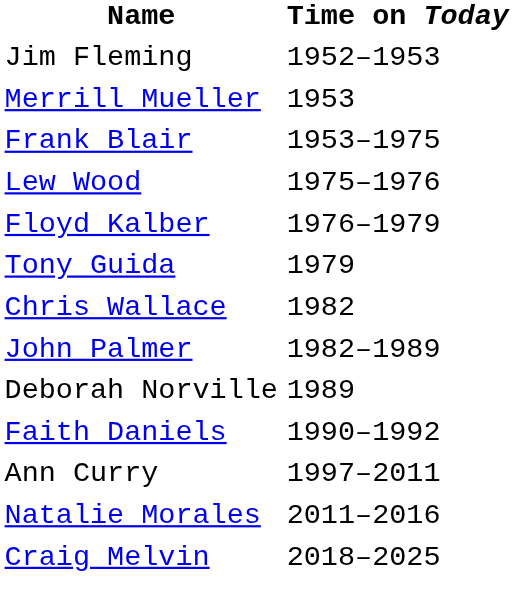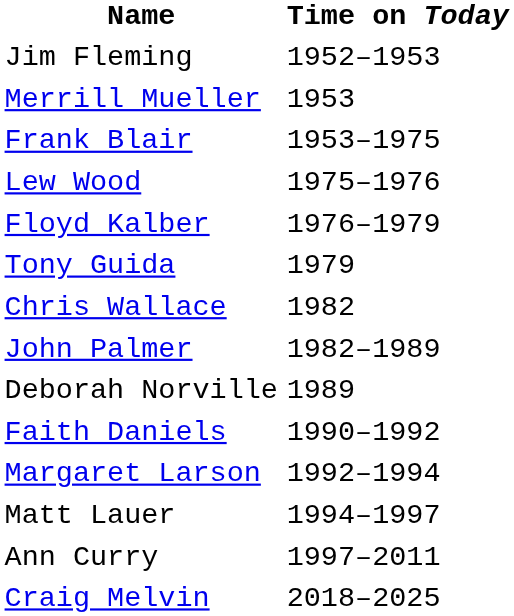+ row: Margaret Larson | 1992–1994
+ row: Matt Lauer | 1994–1997
- row: Natalie Morales | 2011–2016
